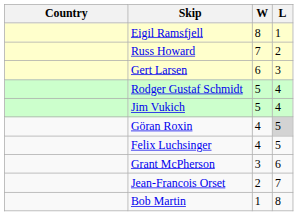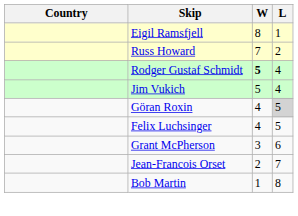- row: Gert Larsen | 6 | 3
Rodger Gustaf Schmidt | W: normal -> bold
